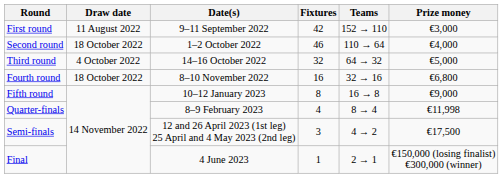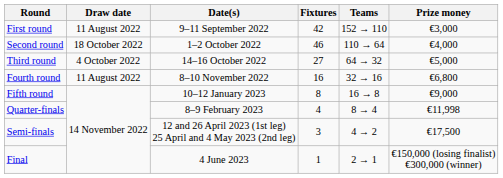Third round | Fixtures: 32 -> 27
Fourth round | Draw date: 18 October 2022 -> 11 August 2022
